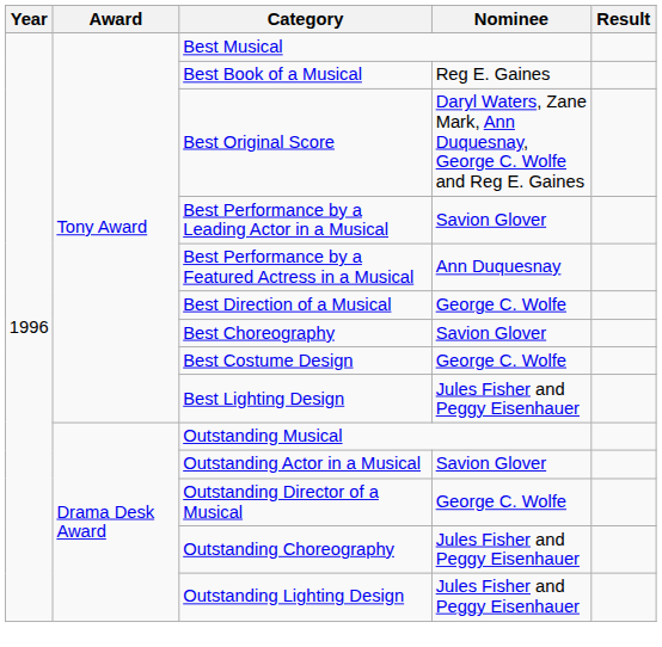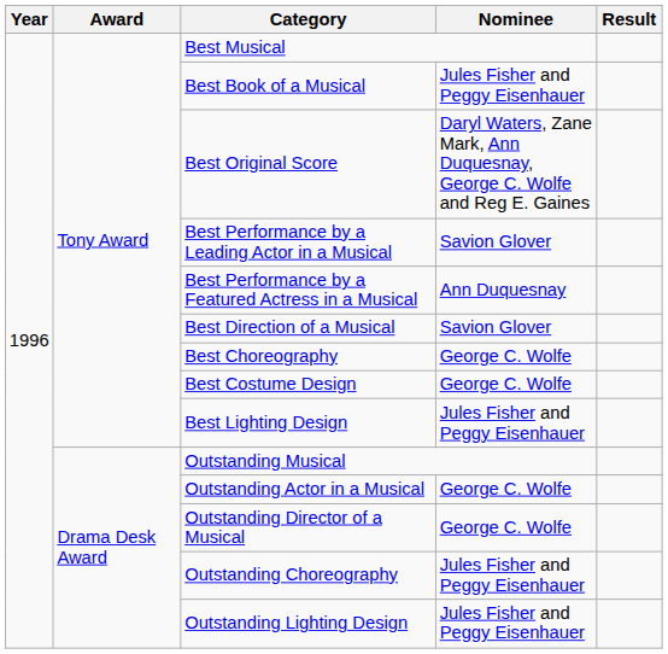Best Book of a Musical | Nominee: Reg E. Gaines -> Jules Fisher and Peggy Eisenhauer
Best Direction of a Musical | Nominee: George C. Wolfe -> Savion Glover
Best Choreography | Nominee: Savion Glover -> George C. Wolfe
Outstanding Actor in a Musical | Nominee: Savion Glover -> George C. Wolfe
